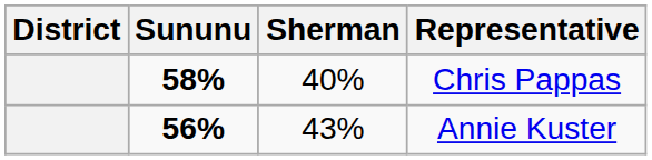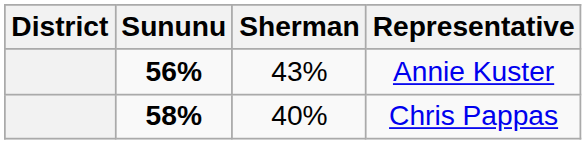rows swapped: Chris Pappas <-> Annie Kuster
